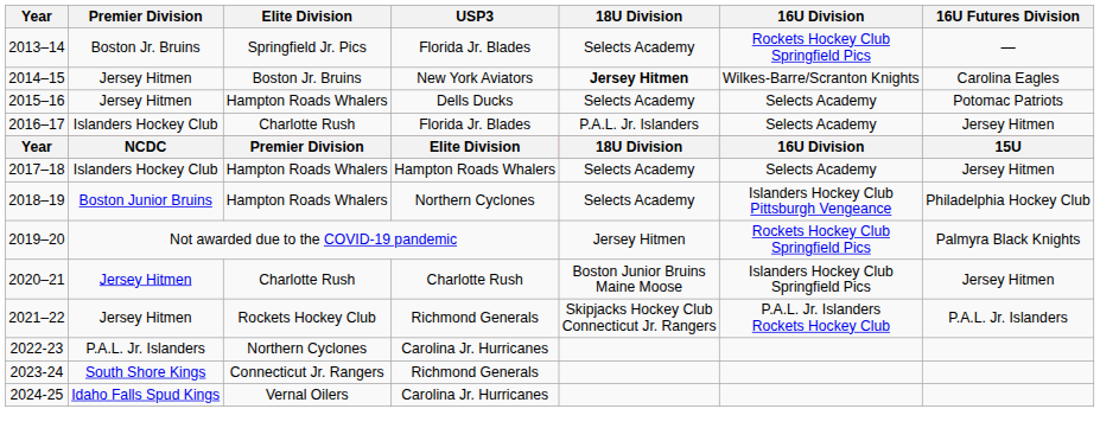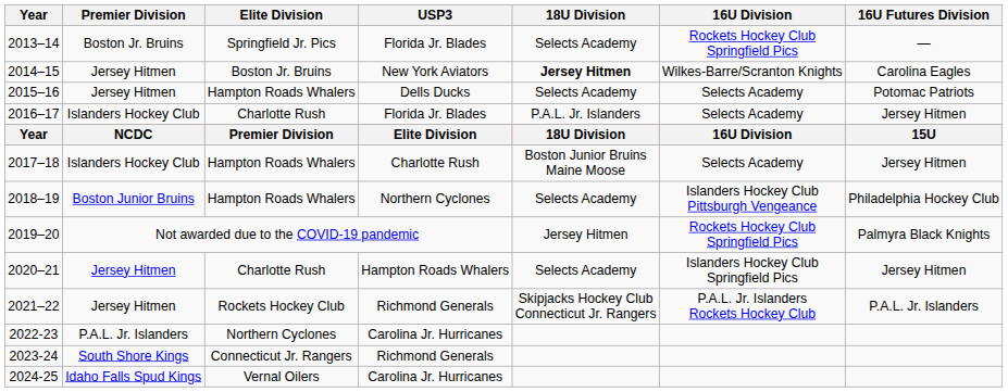2017–18 | USP3: Hampton Roads Whalers -> Charlotte Rush
2017–18 | 18U Division: Selects Academy -> Boston Junior Bruins Maine Moose
2020–21 | USP3: Charlotte Rush -> Hampton Roads Whalers
2020–21 | 18U Division: Boston Junior Bruins Maine Moose -> Selects Academy
